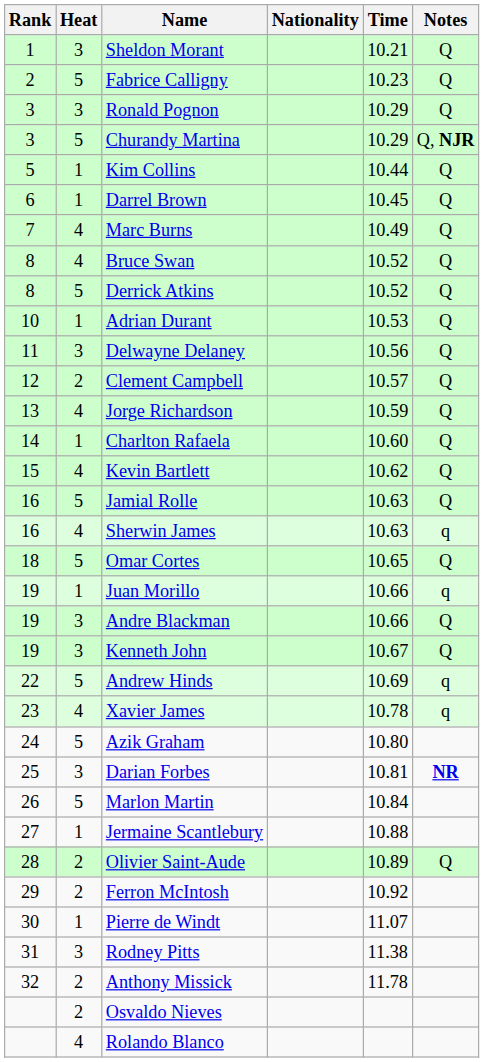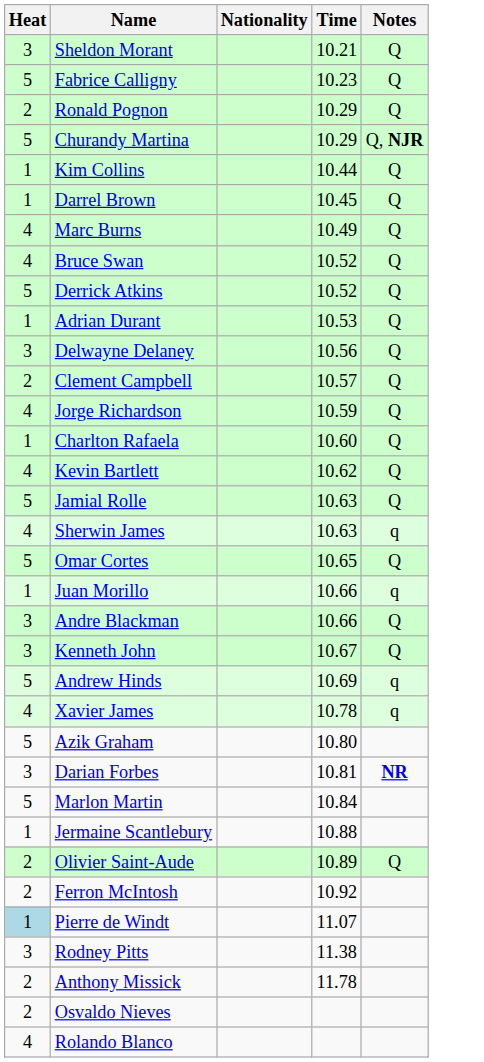- column: Rank | 1 | 2 | 3 | 3 | 5 | 6 | 7 | 8 | 8 | 10 | 11 | 12 | 13 | 14 | 15 | 16 | 16 | 18 | 19 | 19 | 19 | 22 | 23 | 24 | 25 | 26 | 27 | 28 | 29 | 30 | 31 | 32
Ronald Pognon | Heat: 3 -> 2
Pierre de Windt | Heat: no background -> lightblue background
